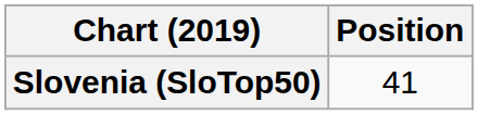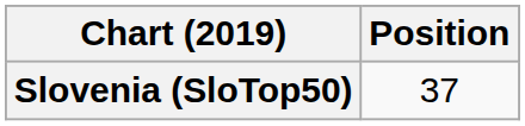Slovenia (SloTop50) | Position: 41 -> 37
